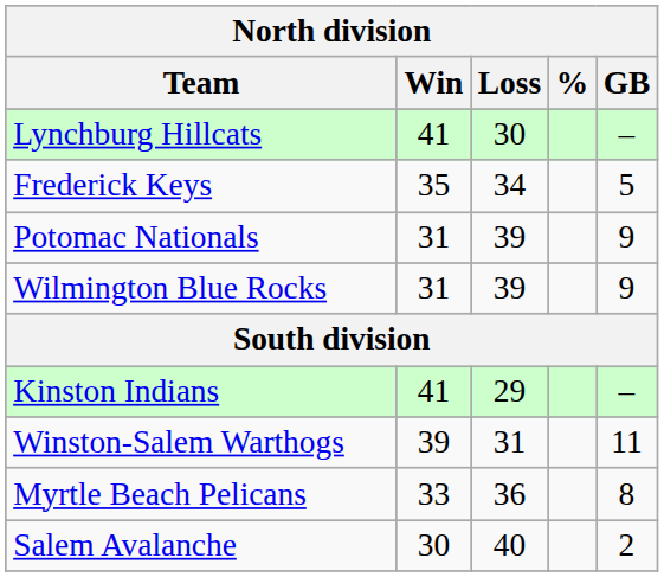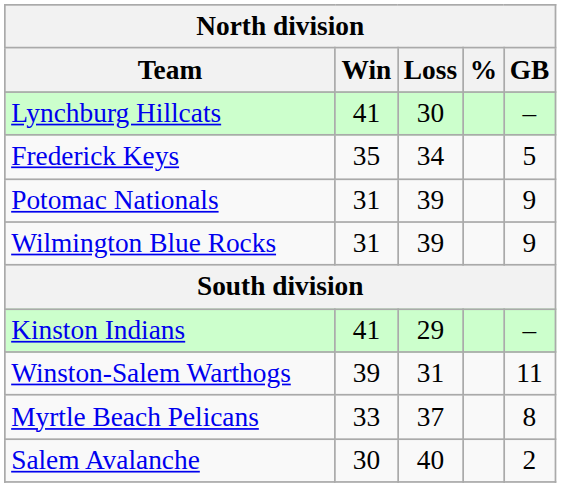Myrtle Beach Pelicans | Loss: 36 -> 37
